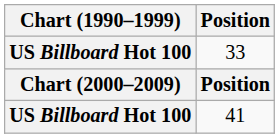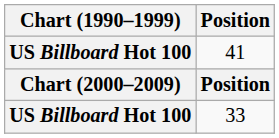rows swapped: 41 <-> 33
